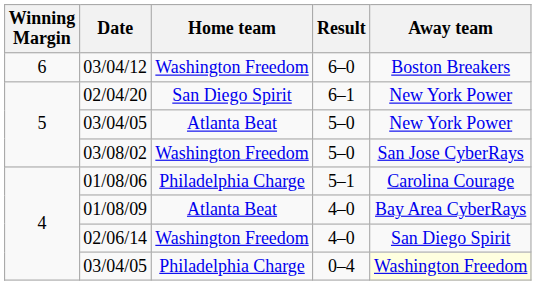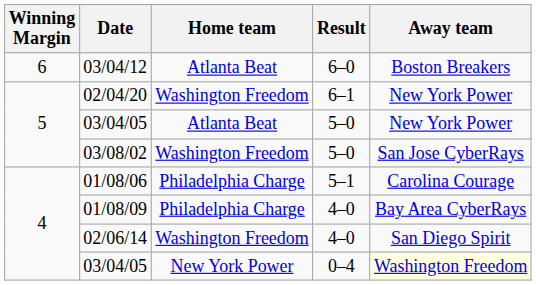03/04/12 | Home team: Washington Freedom -> Atlanta Beat
02/04/20 | Home team: San Diego Spirit -> Washington Freedom
01/08/09 | Home team: Atlanta Beat -> Philadelphia Charge
03/04/05 / 0–4 | Home team: Philadelphia Charge -> New York Power
